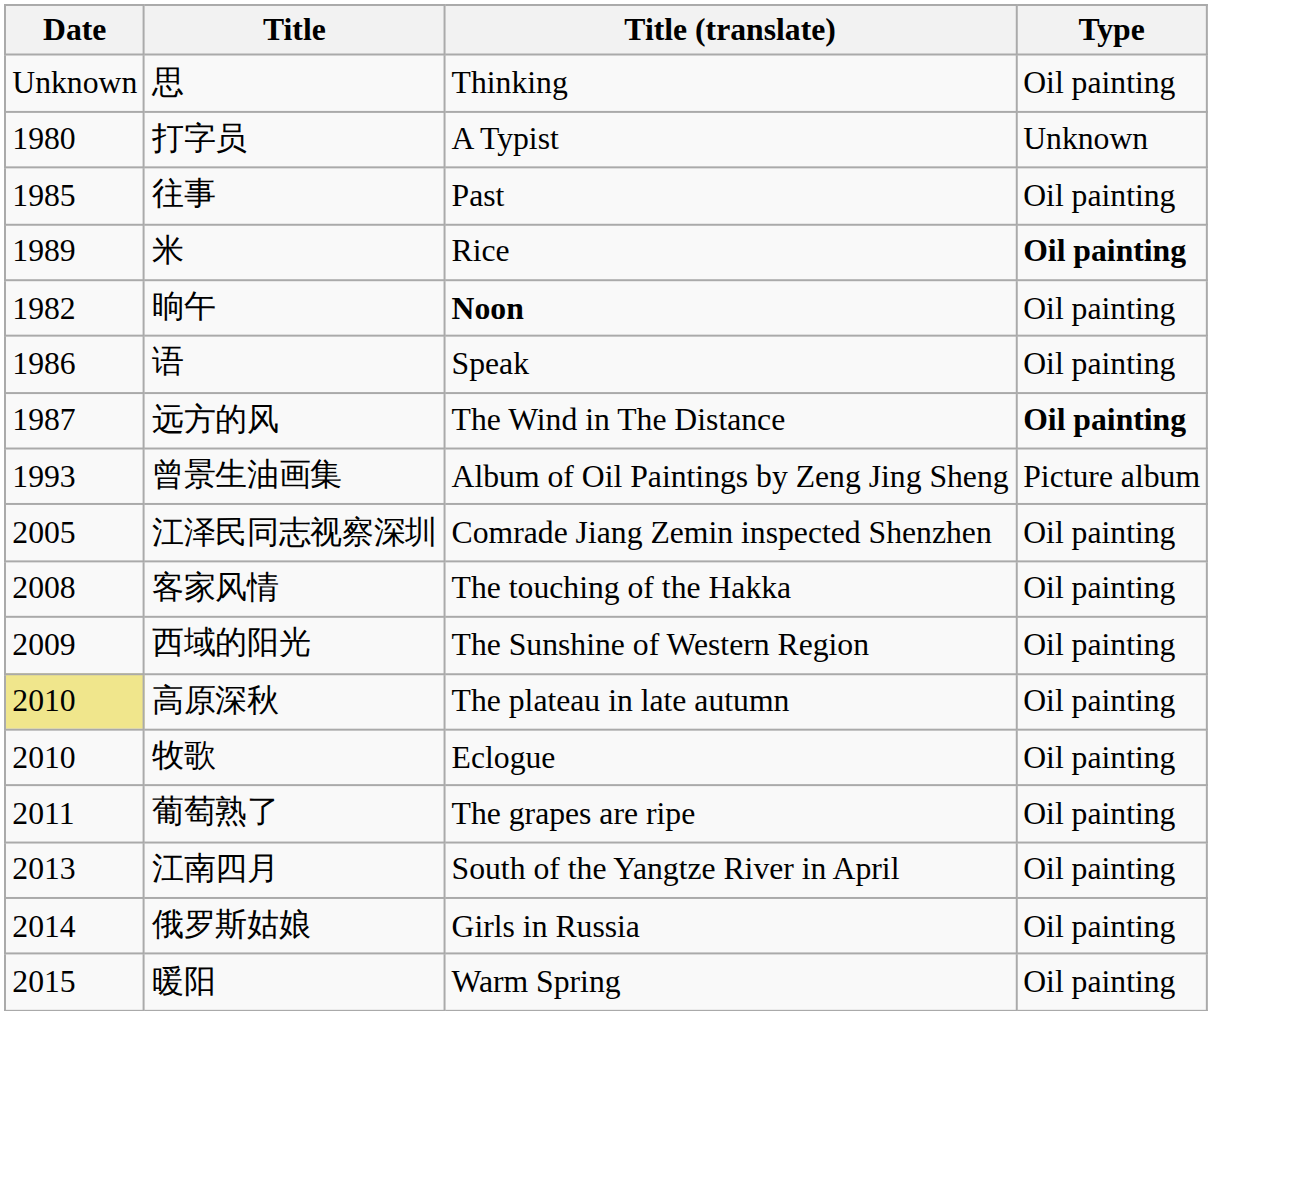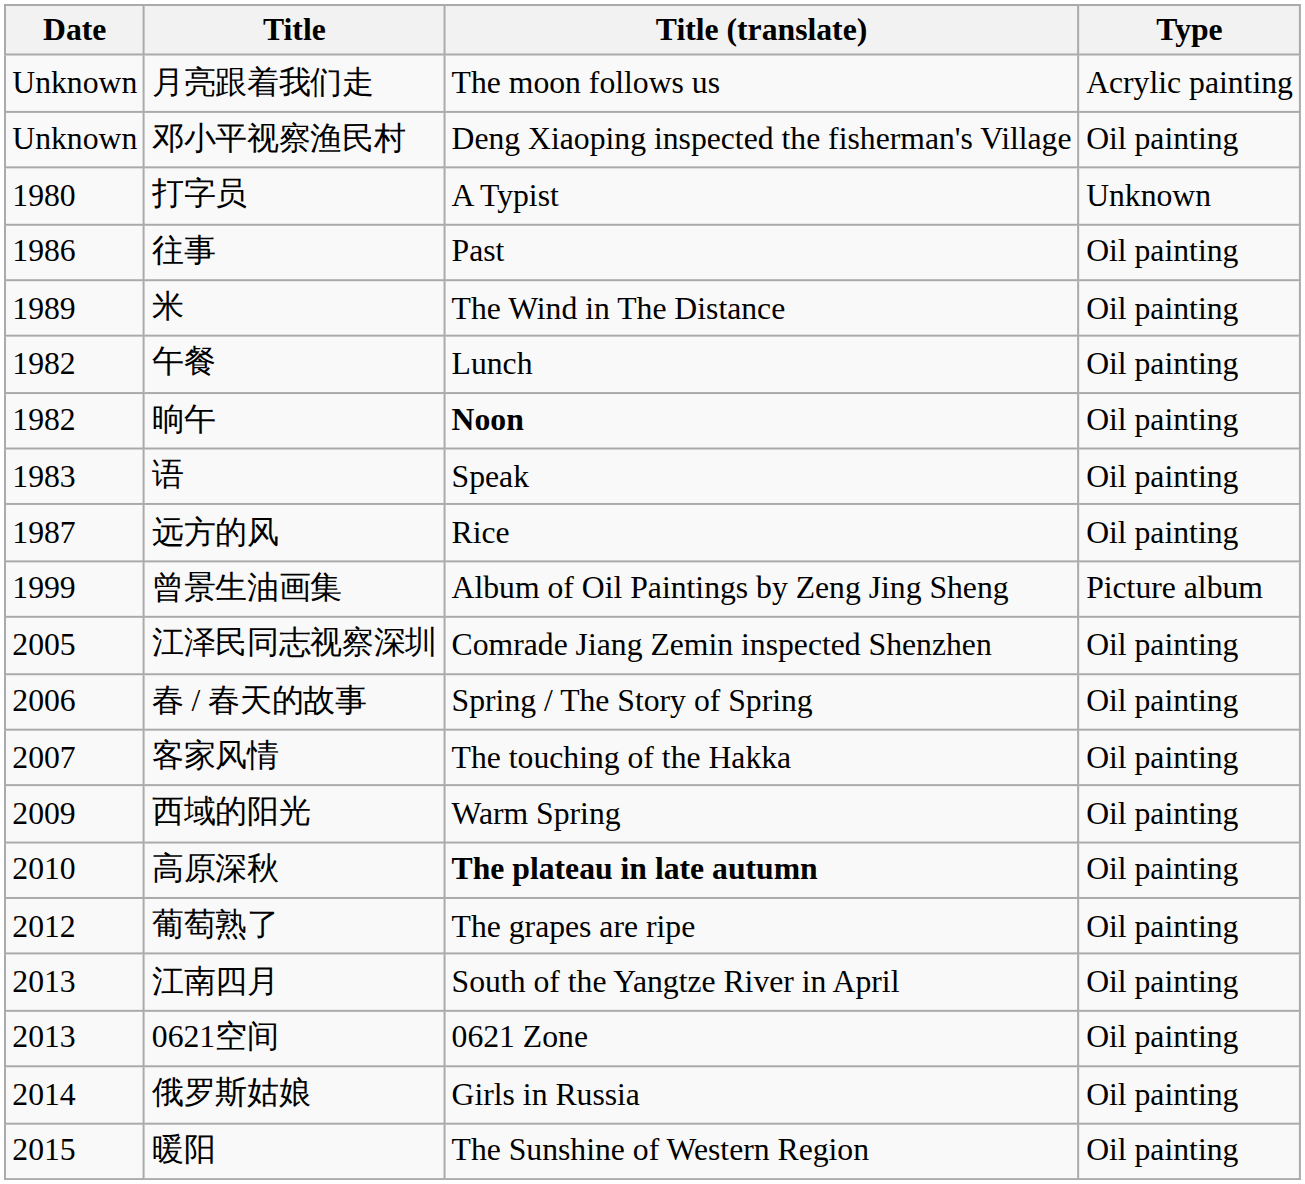+ row: Unknown | 月亮跟着我们走 | The moon follows us | Acrylic painting
- row: Unknown | 思 | Thinking | Oil painting
+ row: Unknown | 邓小平视察渔民村 | Deng Xiaoping inspected the fisherman's Village | Oil painting
往事 | Date: 1985 -> 1986
米 | Title (translate): Rice -> The Wind in The Distance
米 | Type: bold -> normal
+ row: 1982 | 午餐 | Lunch | Oil painting
语 | Date: 1986 -> 1983
远方的风 | Title (translate): The Wind in The Distance -> Rice
远方的风 | Type: bold -> normal
曾景生油画集 | Date: 1993 -> 1999
+ row: 2006 | 春 / 春天的故事 | Spring / The Story of Spring | Oil painting
客家风情 | Date: 2008 -> 2007
西域的阳光 | Title (translate): The Sunshine of Western Region -> Warm Spring
高原深秋 | Date: khaki background -> no background
高原深秋 | Title (translate): normal -> bold
- row: 2010 | 牧歌 | Eclogue | Oil painting
葡萄熟了 | Date: 2011 -> 2012
+ row: 2013 | 0621空间 | 0621 Zone | Oil painting
暖阳 | Title (translate): Warm Spring -> The Sunshine of Western Region
